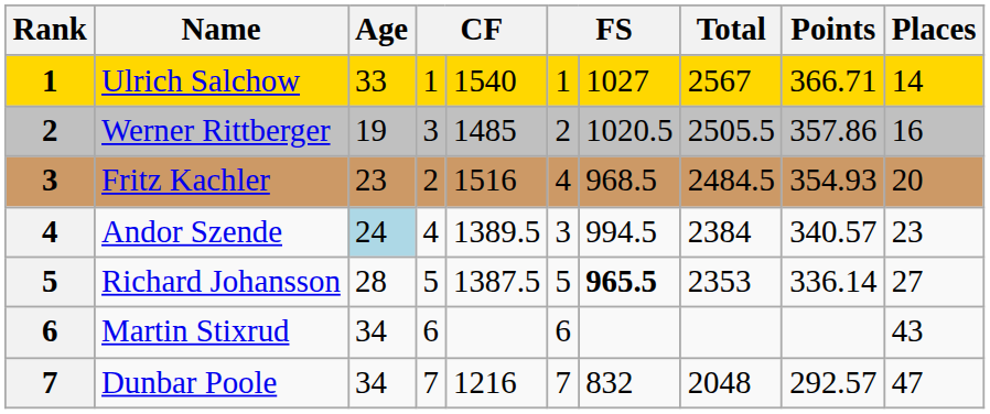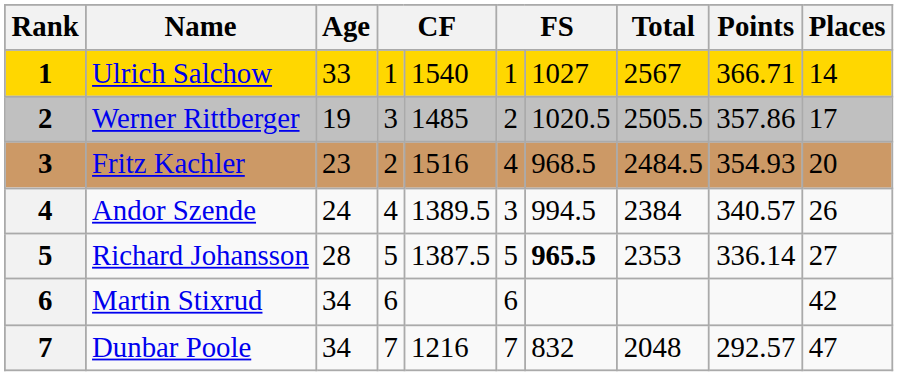Werner Rittberger | Places: 16 -> 17
Andor Szende | Age: lightblue background -> no background
Andor Szende | Places: 23 -> 26
Martin Stixrud | Places: 43 -> 42
